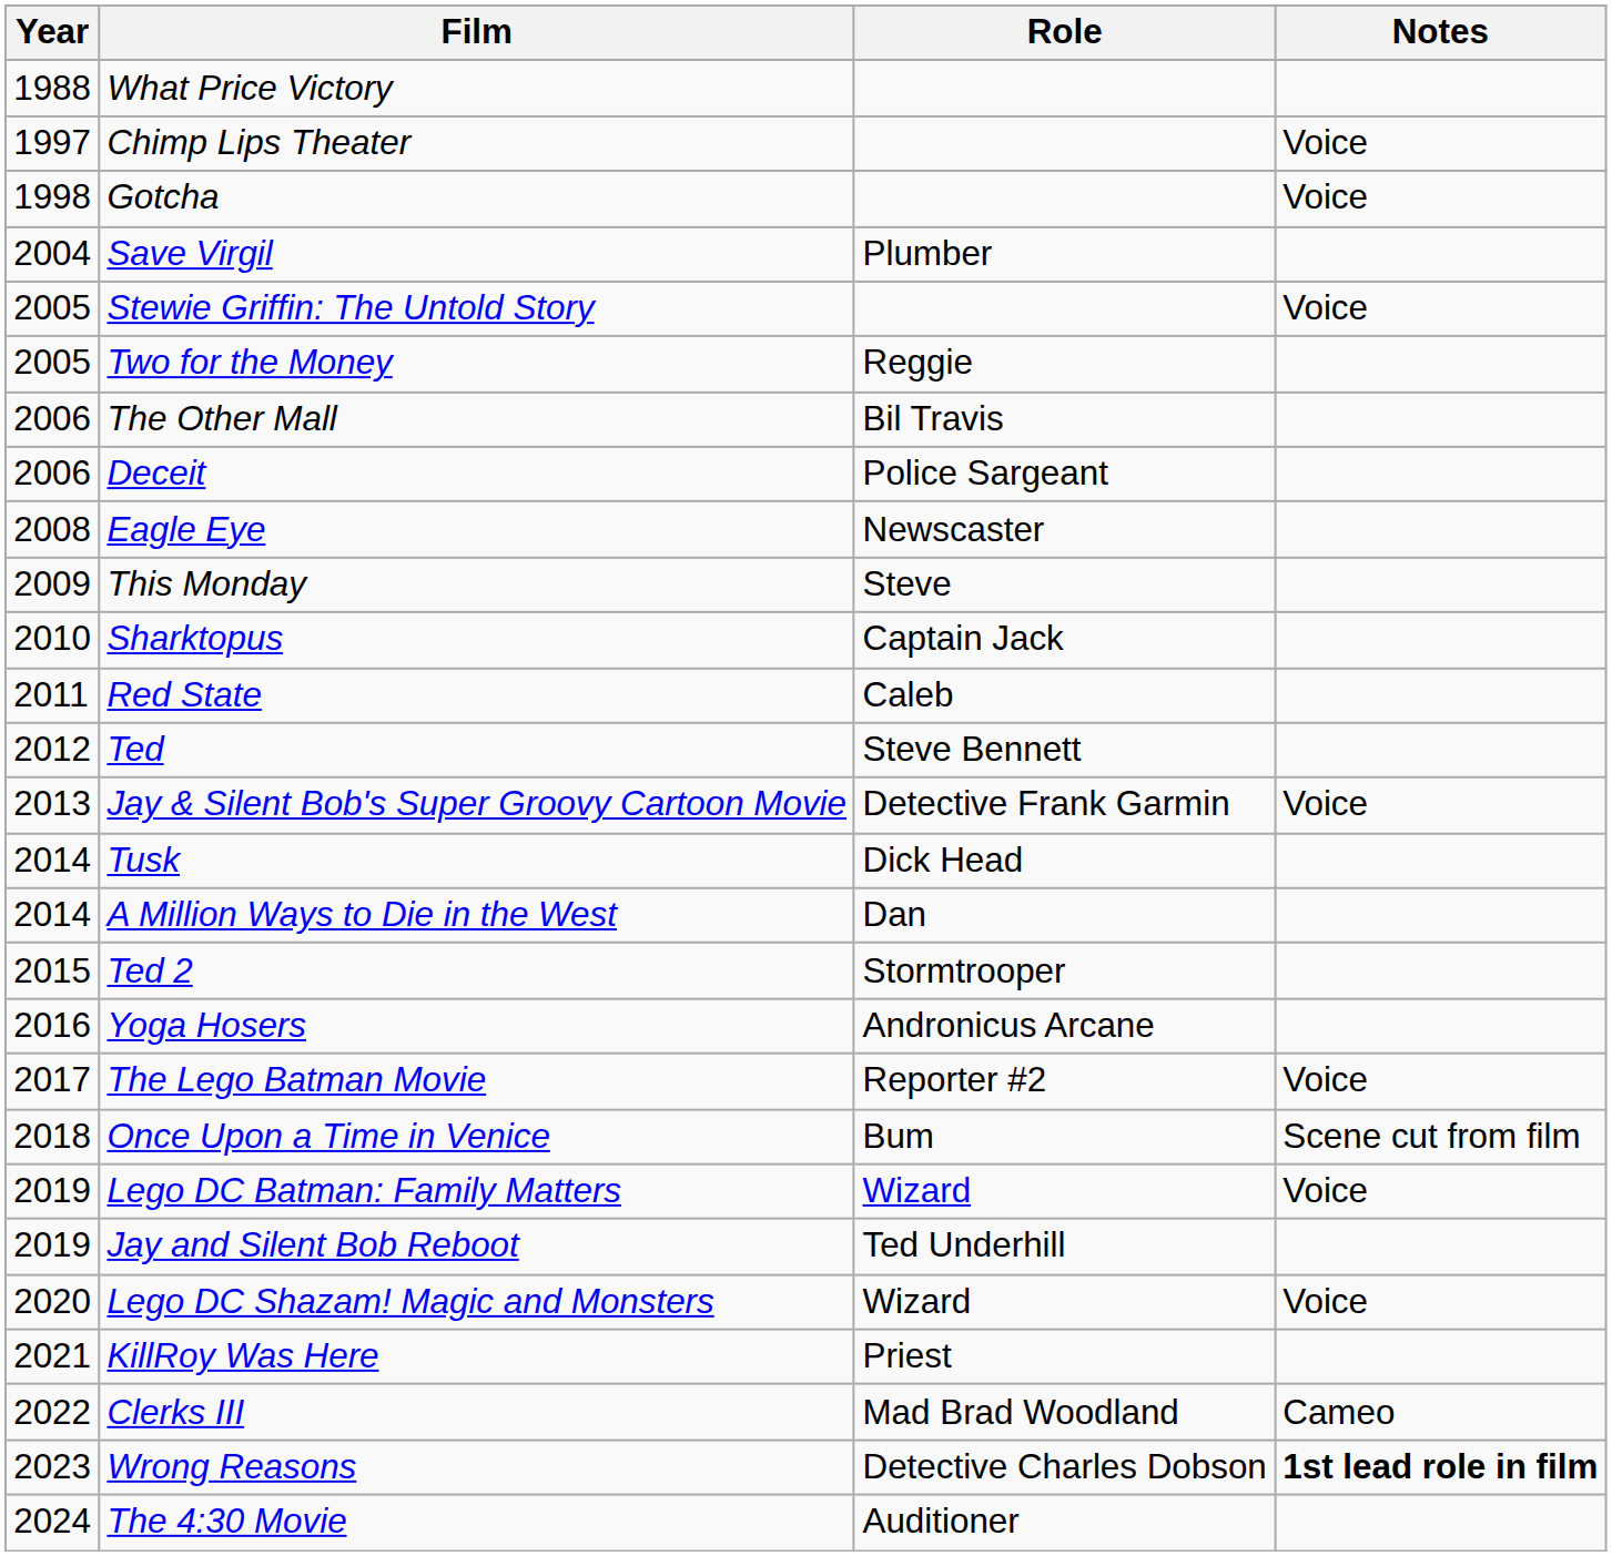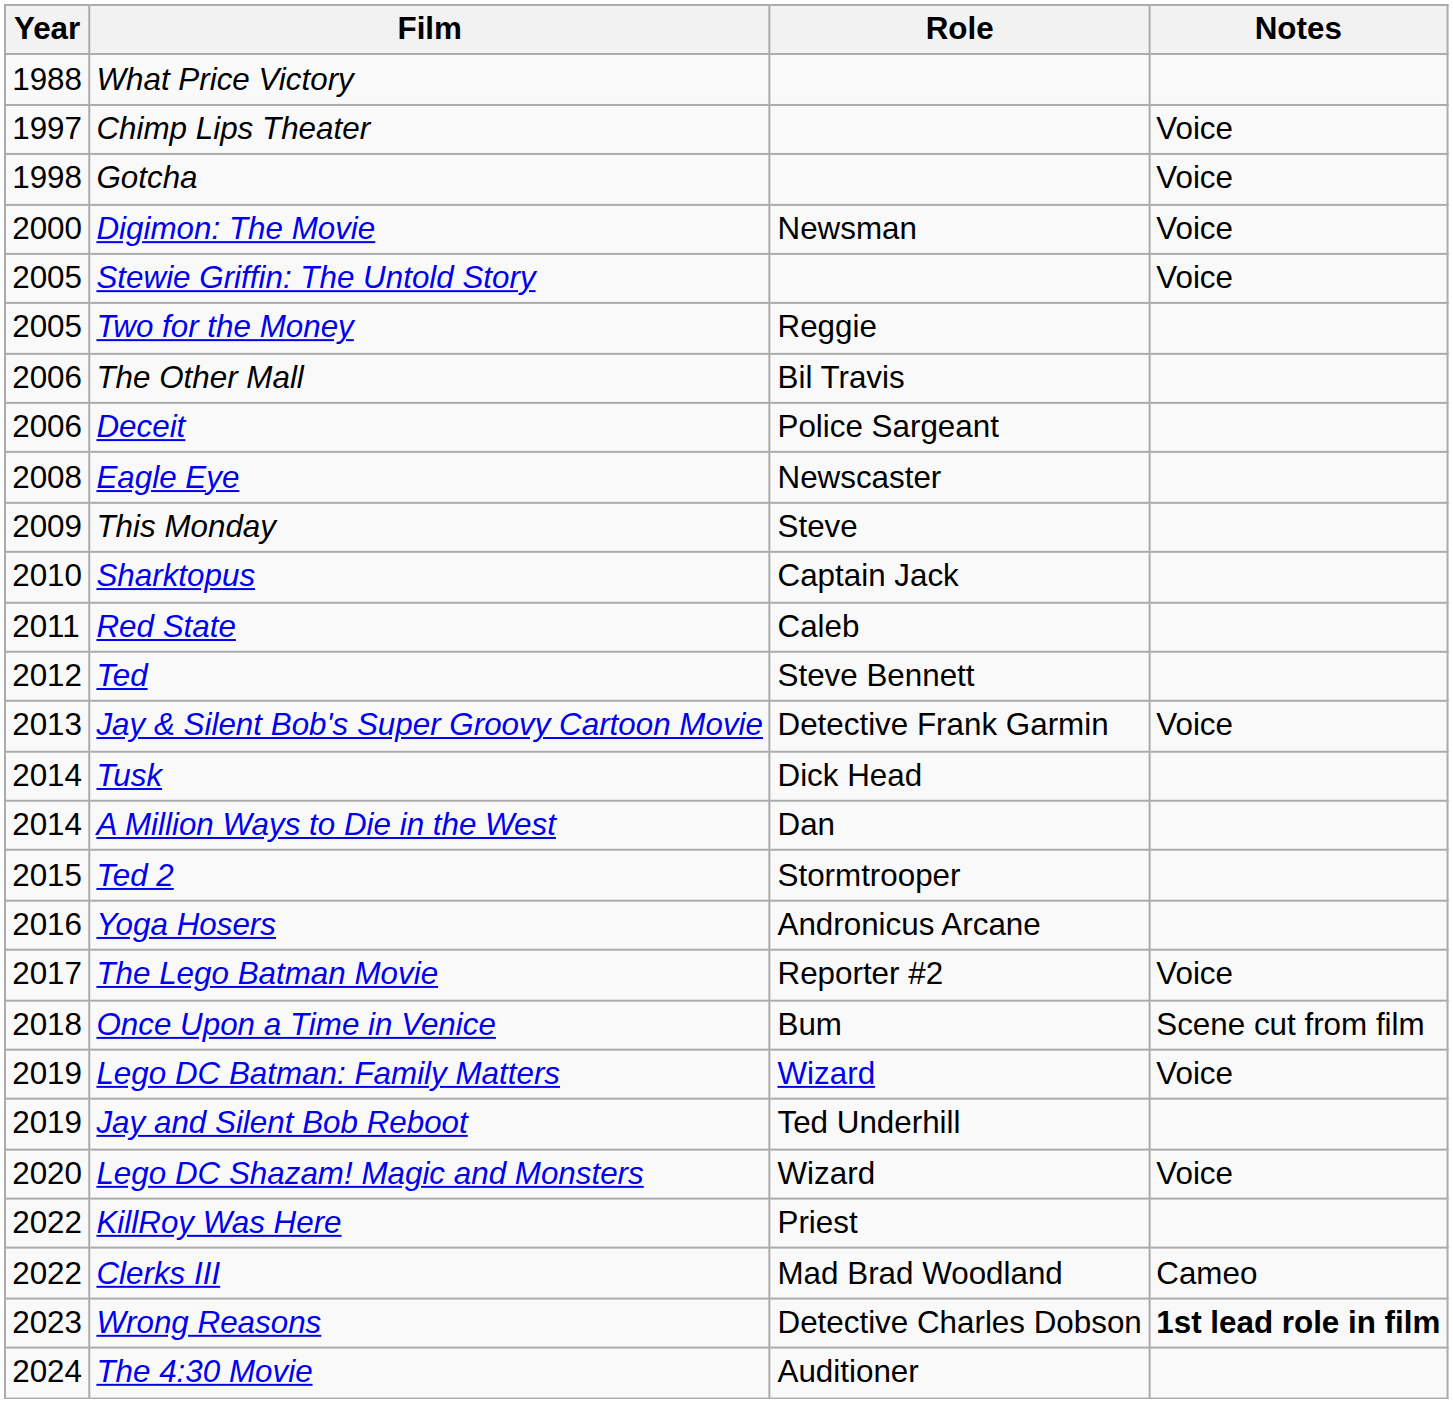+ row: 2000 | Digimon: The Movie | Newsman | Voice
- row: 2004 | Save Virgil | Plumber
KillRoy Was Here | Year: 2021 -> 2022
